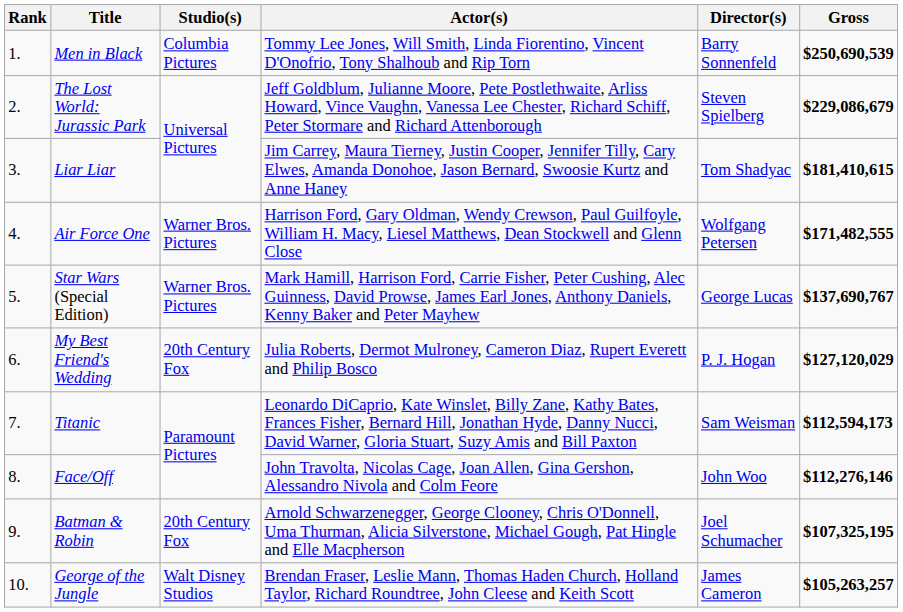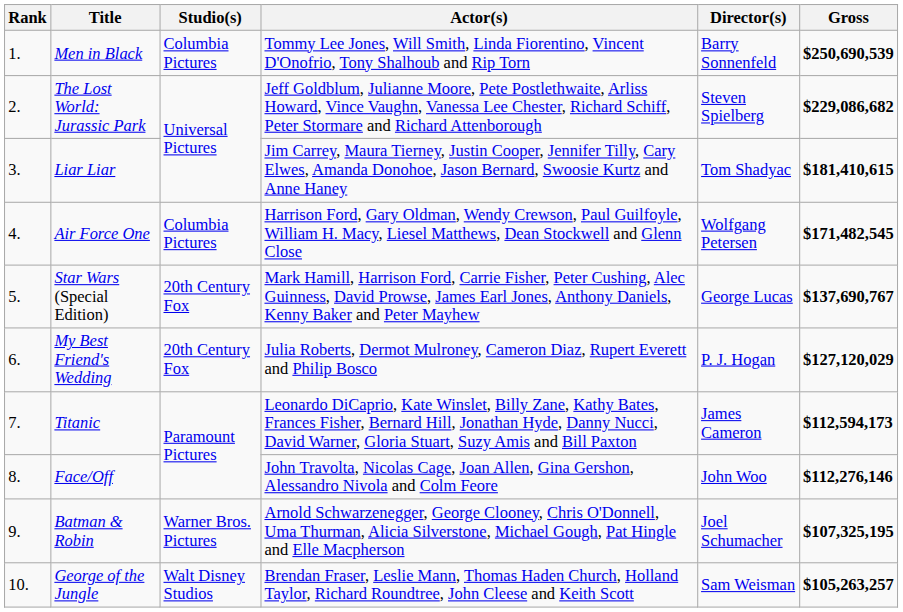The Lost World: Jurassic Park | Gross: $229,086,679 -> $229,086,682
Air Force One | Studio(s): Warner Bros. Pictures -> Columbia Pictures
Air Force One | Gross: $171,482,555 -> $171,482,545
Star Wars (Special Edition) | Studio(s): Warner Bros. Pictures -> 20th Century Fox
Titanic | Director(s): Sam Weisman -> James Cameron
Batman & Robin | Studio(s): 20th Century Fox -> Warner Bros. Pictures
George of the Jungle | Director(s): James Cameron -> Sam Weisman
